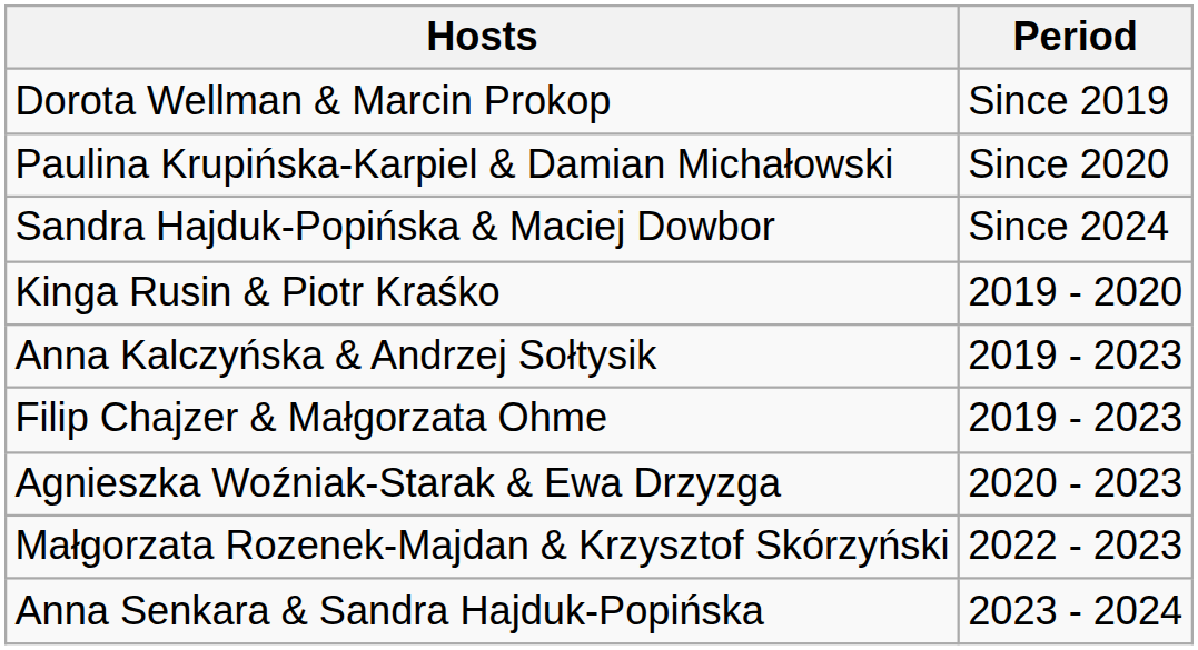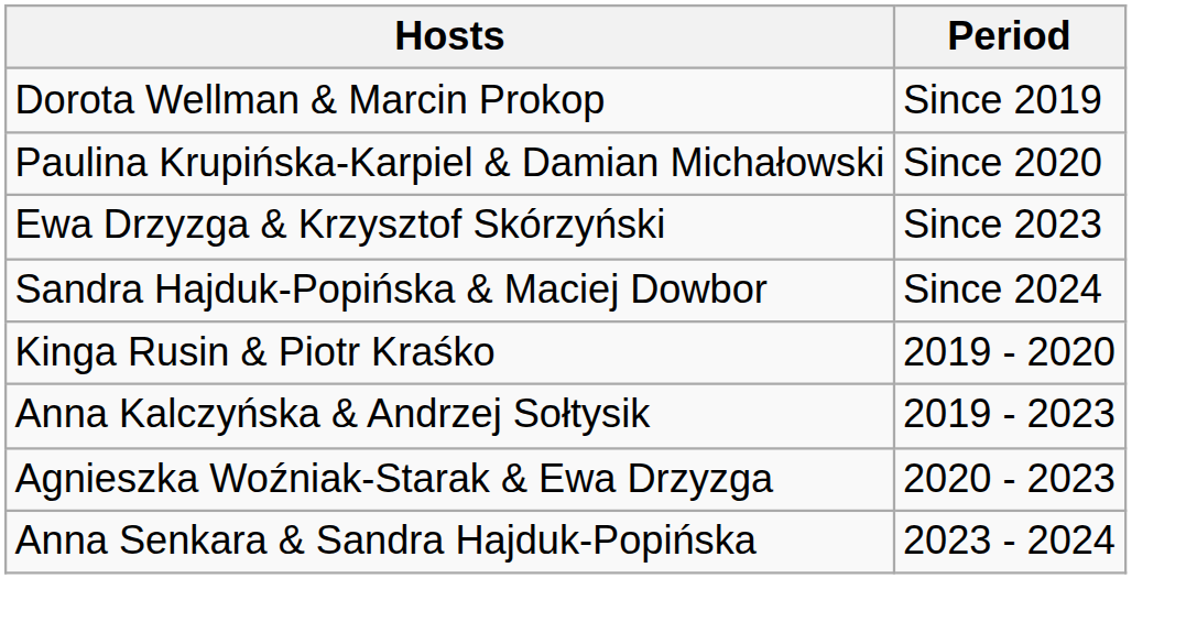+ row: Ewa Drzyzga & Krzysztof Skórzyński | Since 2023
- row: Filip Chajzer & Małgorzata Ohme | 2019 - 2023
- row: Małgorzata Rozenek-Majdan & Krzysztof Skórzyński | 2022 - 2023
